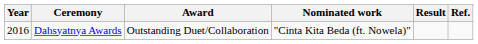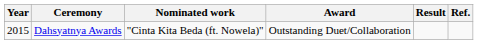columns swapped: Award <-> Nominated work
Dahsyatnya Awards | Year: 2016 -> 2015
